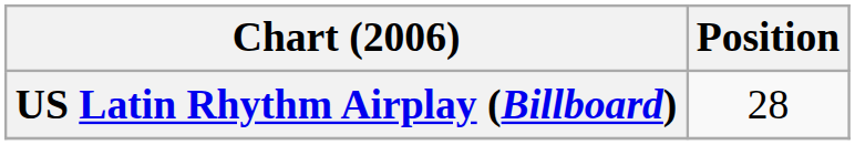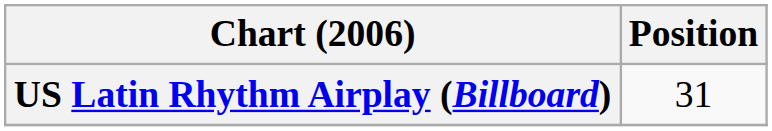US Latin Rhythm Airplay (Billboard) | Position: 28 -> 31
